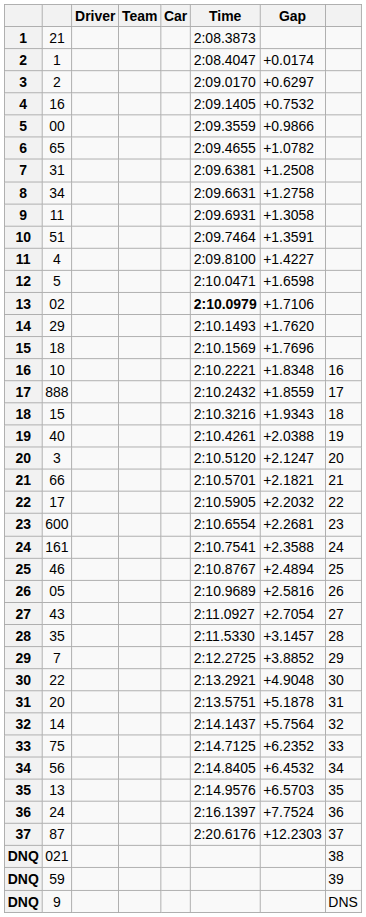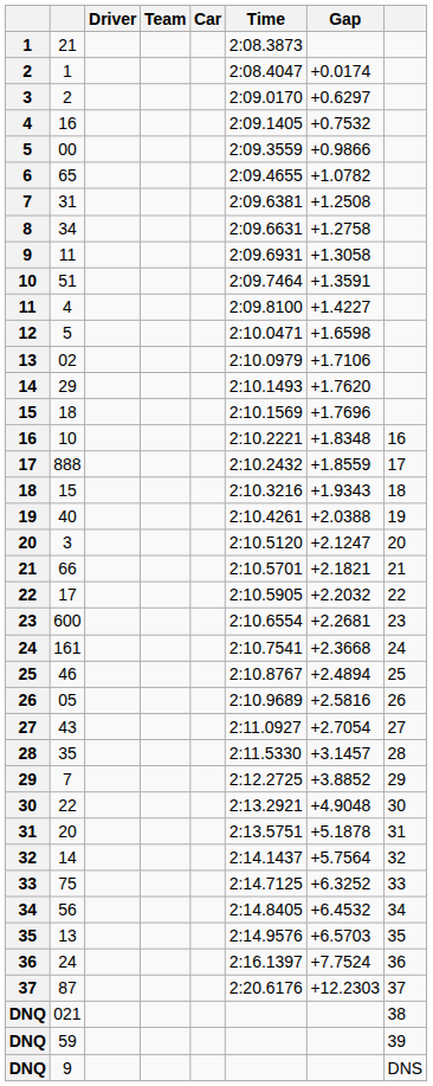02 | Time: bold -> normal
161 | Gap: +2.3588 -> +2.3668
75 | Gap: +6.2352 -> +6.3252
